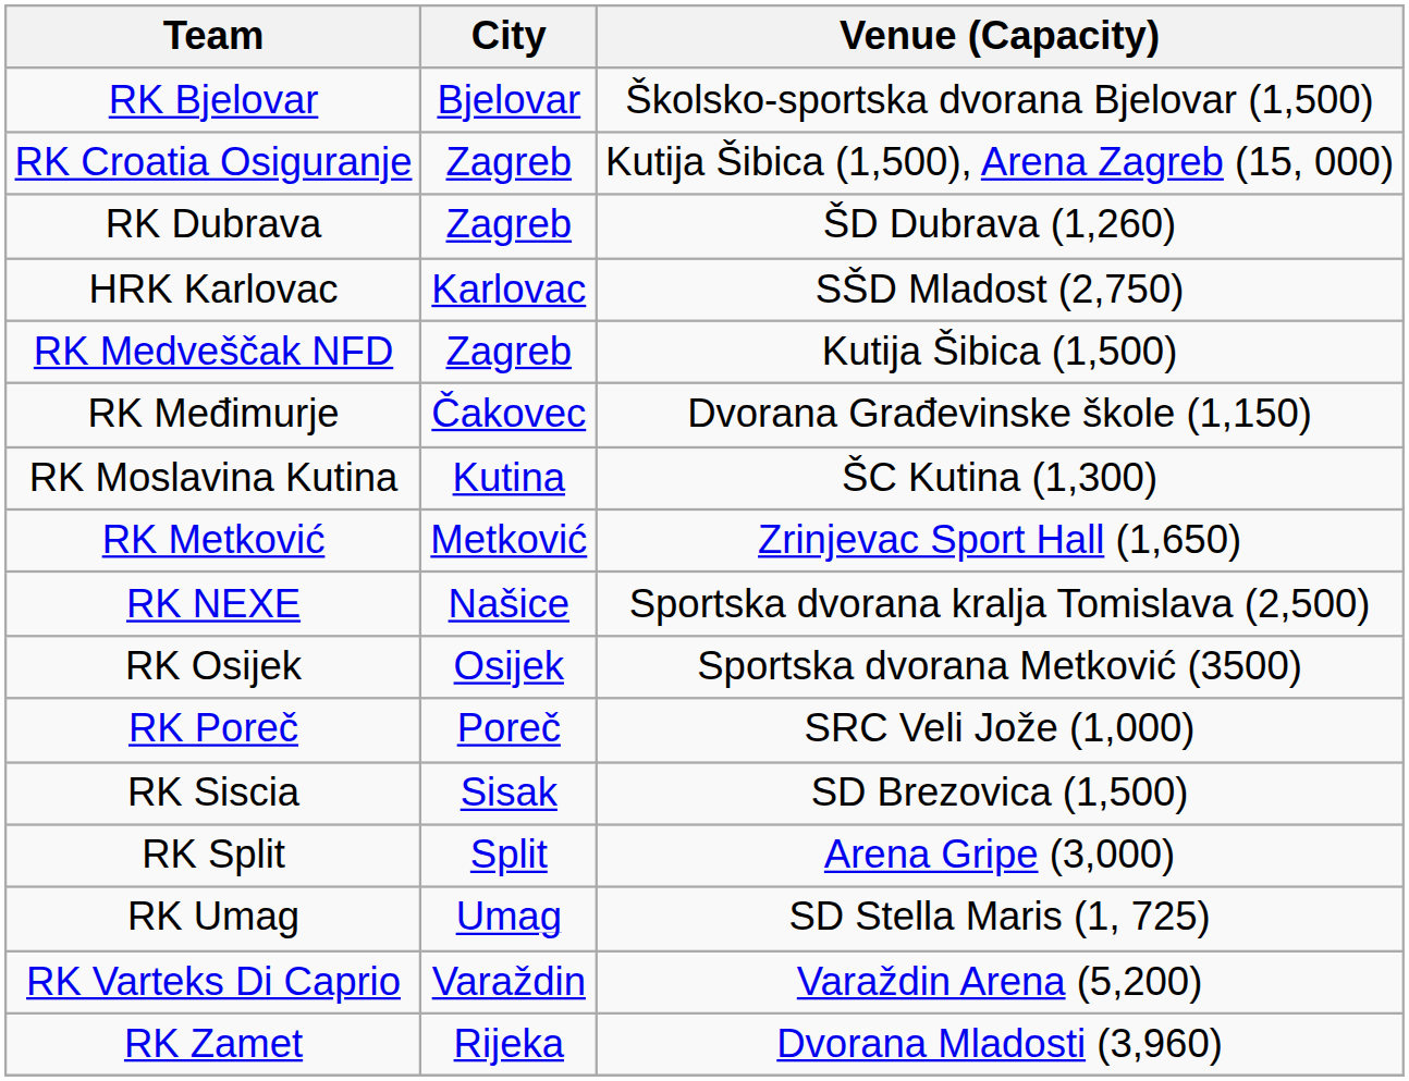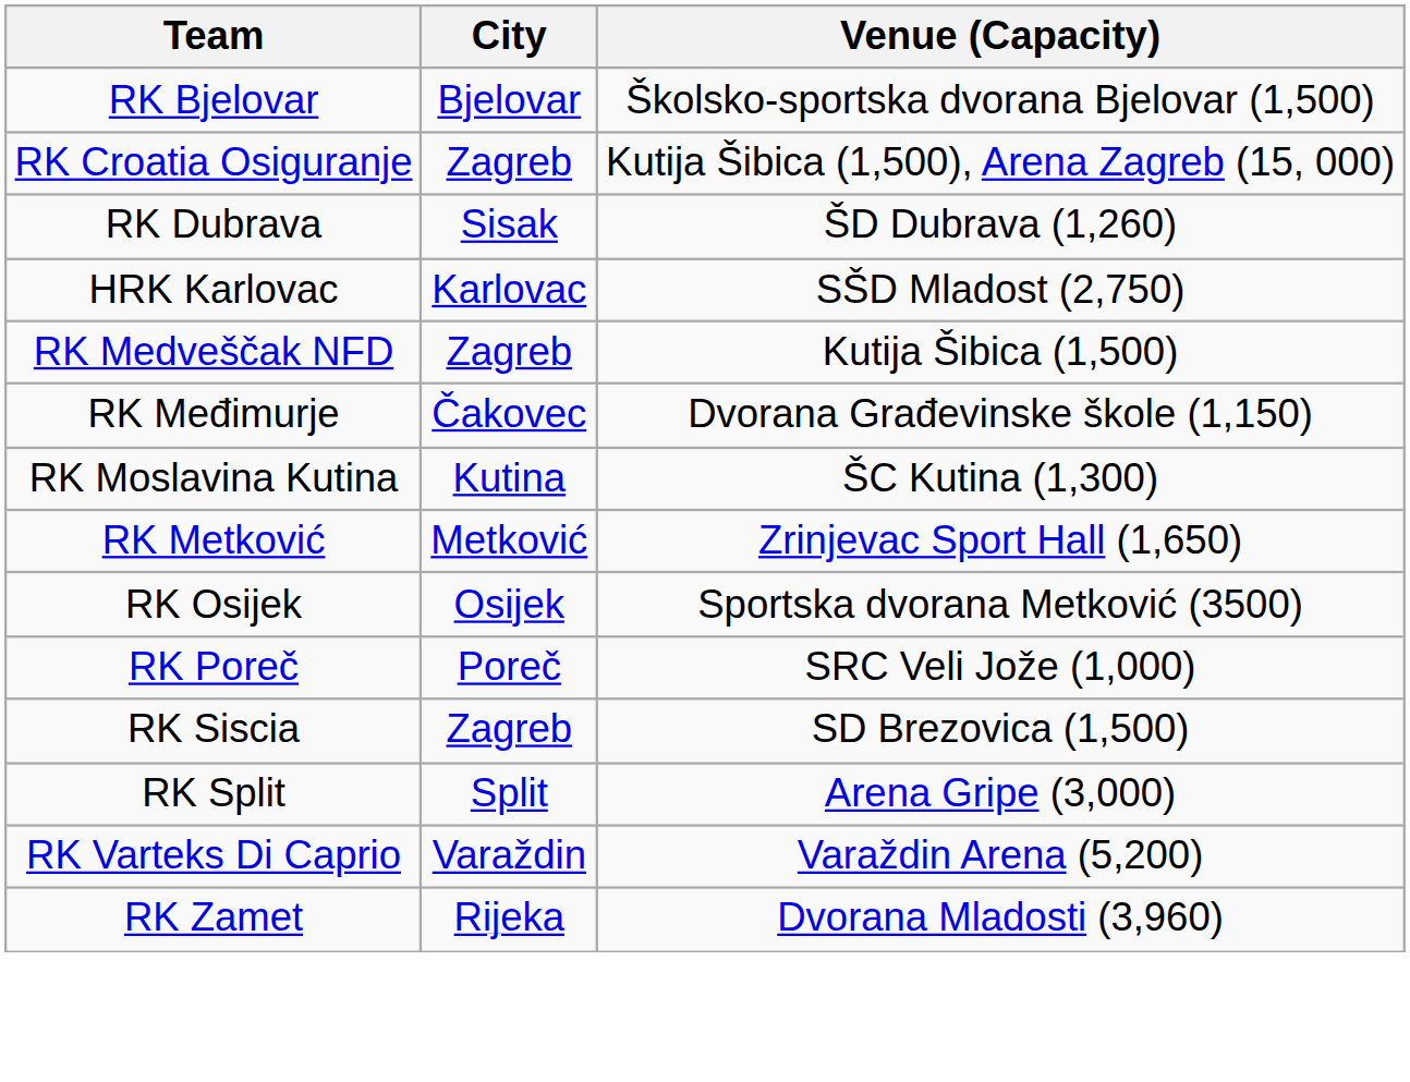RK Dubrava | City: Zagreb -> Sisak
- row: RK NEXE | Našice | Sportska dvorana kralja Tomislava (2,500)
RK Siscia | City: Sisak -> Zagreb
- row: RK Umag | Umag | SD Stella Maris (1, 725)
